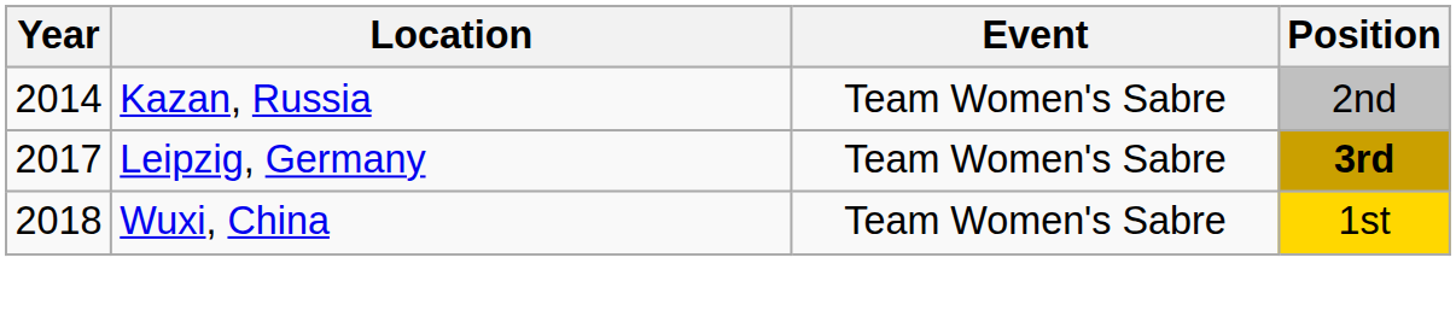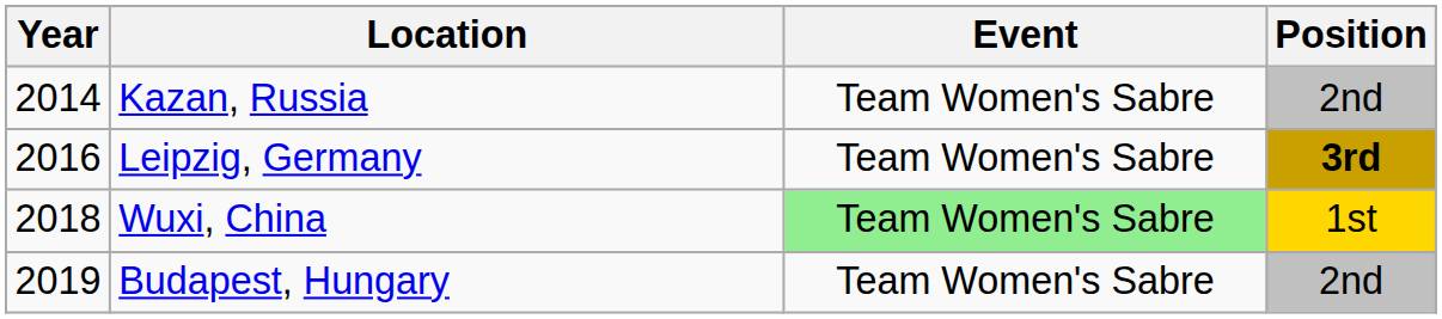Leipzig, Germany | Year: 2017 -> 2016
Wuxi, China | Event: no background -> lightgreen background
+ row: 2019 | Budapest, Hungary | Team Women's Sabre | 2nd
